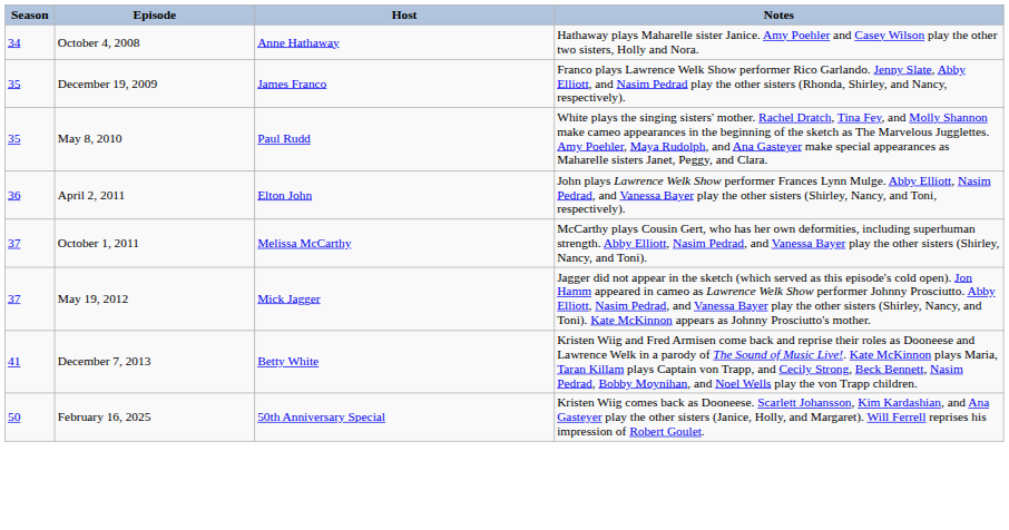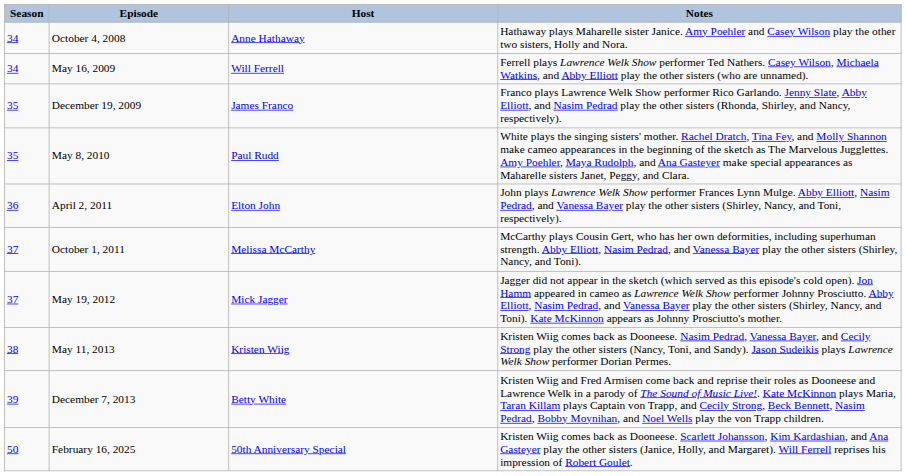+ row: 34 | May 16, 2009 | Will Ferrell | Ferrell plays Lawrence Welk Show performer Ted Nathers. Casey Wilson, Michaela Watkins, and Abby Elliott play the other sisters (who are unnamed).
+ row: 38 | May 11, 2013 | Kristen Wiig | Kristen Wiig comes back as Dooneese. Nasim Pedrad, Vanessa Bayer, and Cecily Strong play the other sisters (Nancy, Toni, and Sandy). Jason Sudeikis plays Lawrence Welk Show performer Dorian Permes.
December 7, 2013 | Season: 41 -> 39
